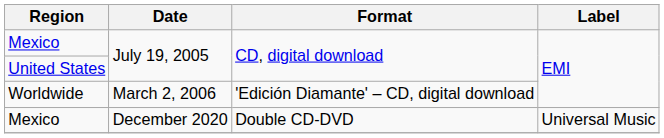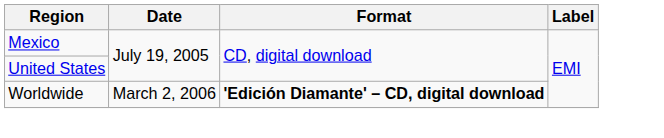Worldwide | Format: normal -> bold
- row: Mexico | December 2020 | Double CD-DVD | Universal Music
